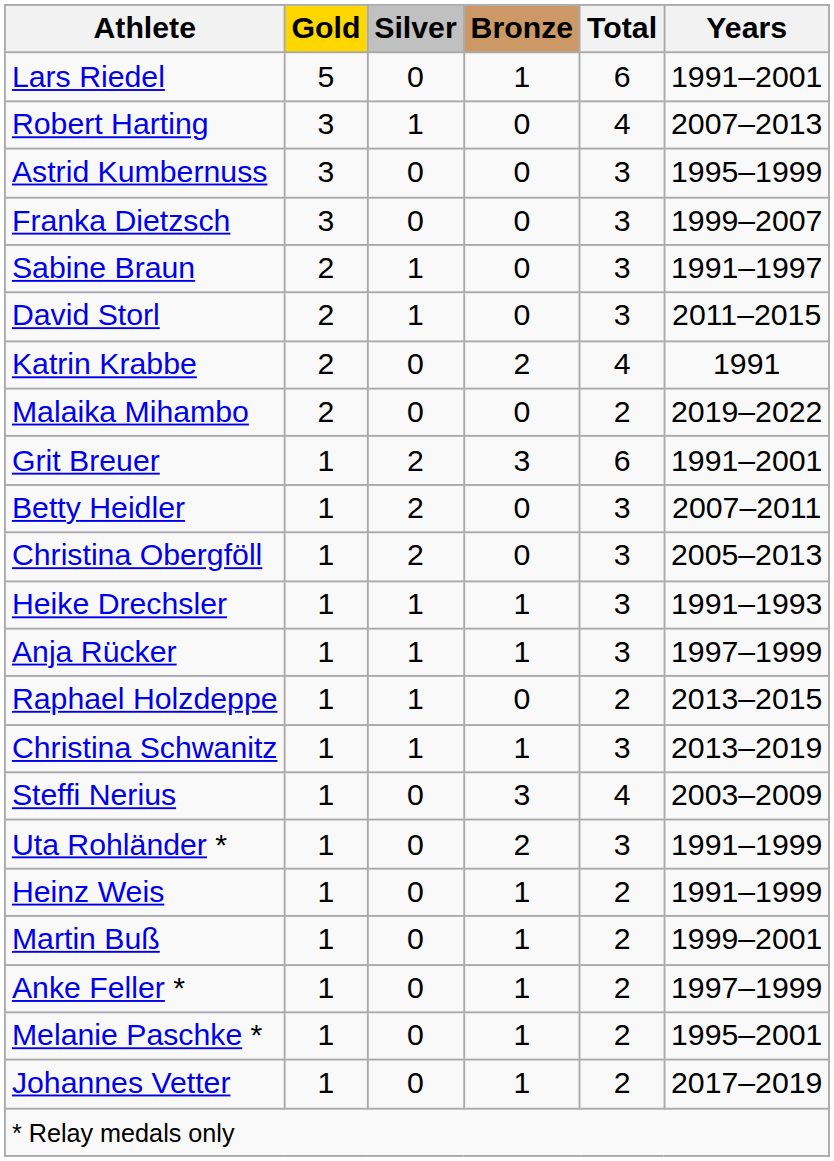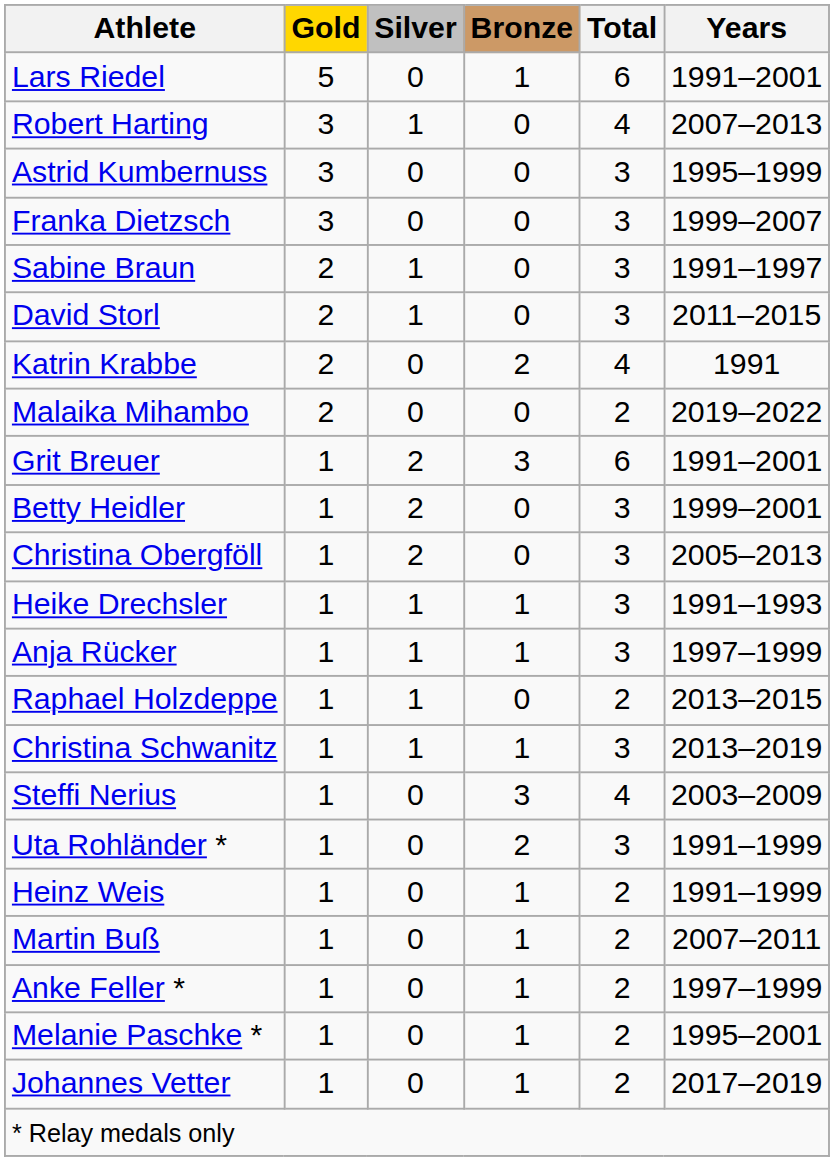Betty Heidler | Years: 2007–2011 -> 1999–2001
Martin Buß | Years: 1999–2001 -> 2007–2011
